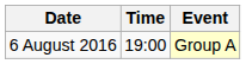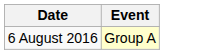- column: Time | 19:00
